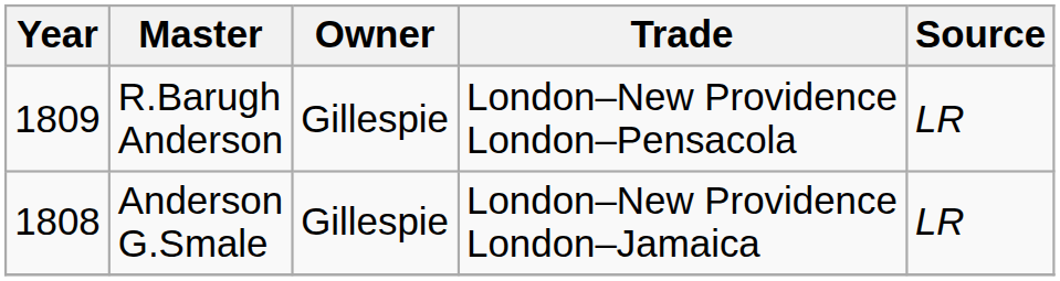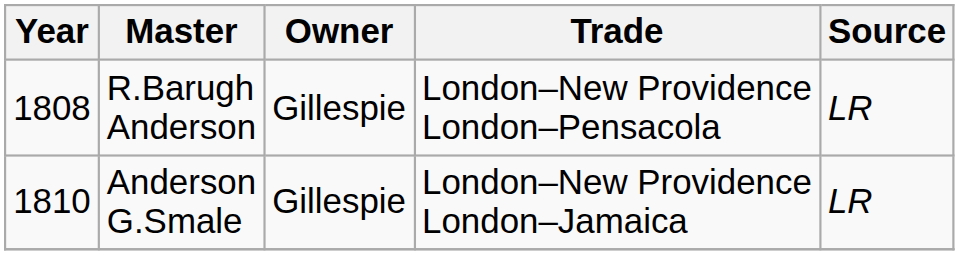R.Barugh Anderson | Year: 1809 -> 1808
Anderson G.Smale | Year: 1808 -> 1810
